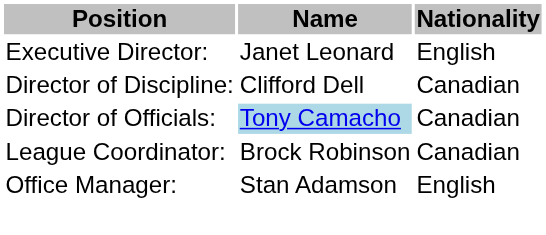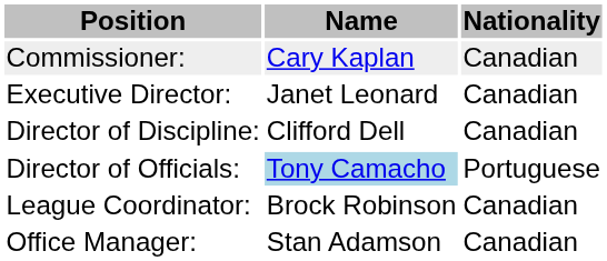+ row: Commissioner: | Cary Kaplan | Canadian
Executive Director: | Nationality: English -> Canadian
Director of Officials: | Nationality: Canadian -> Portuguese
Office Manager: | Nationality: English -> Canadian
